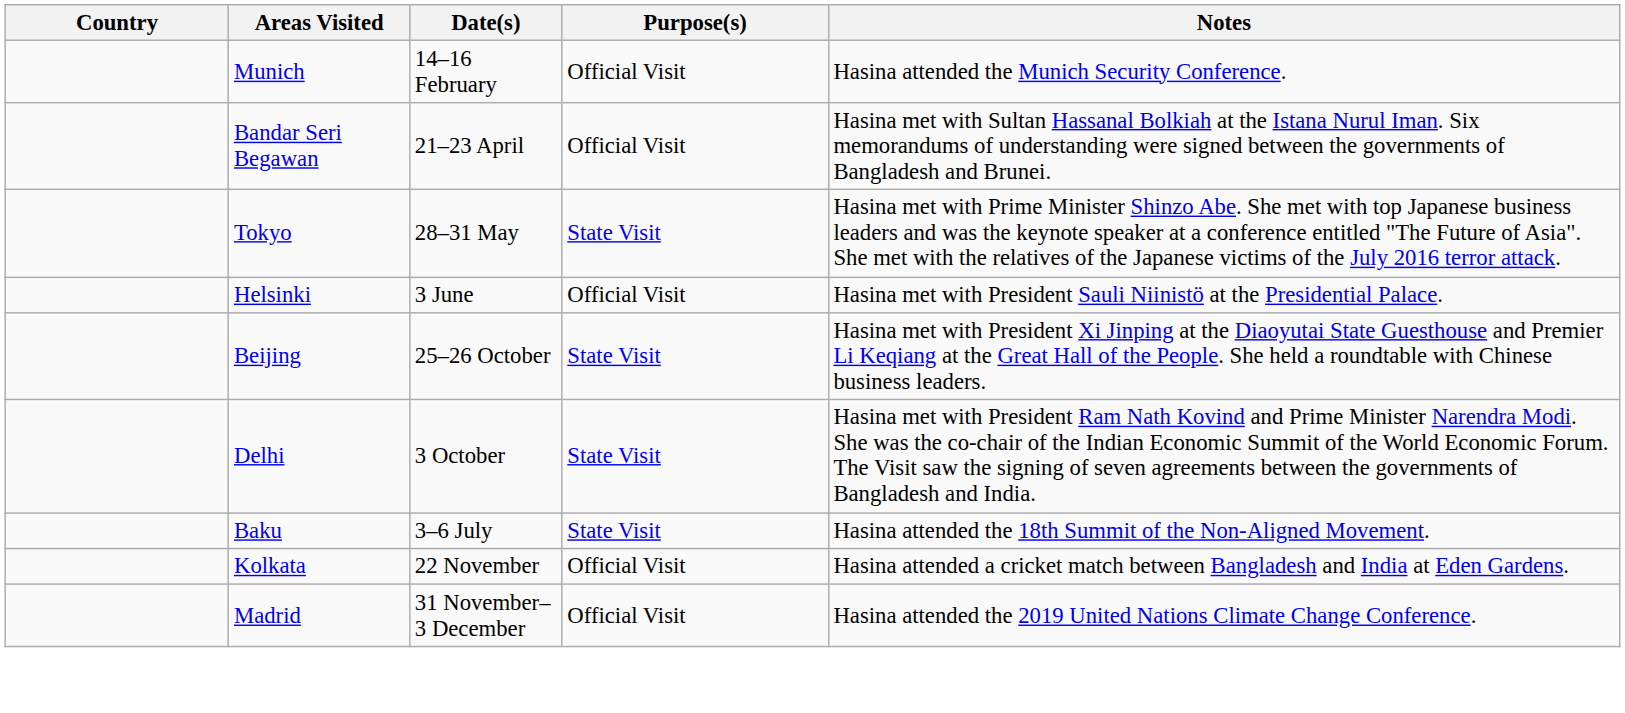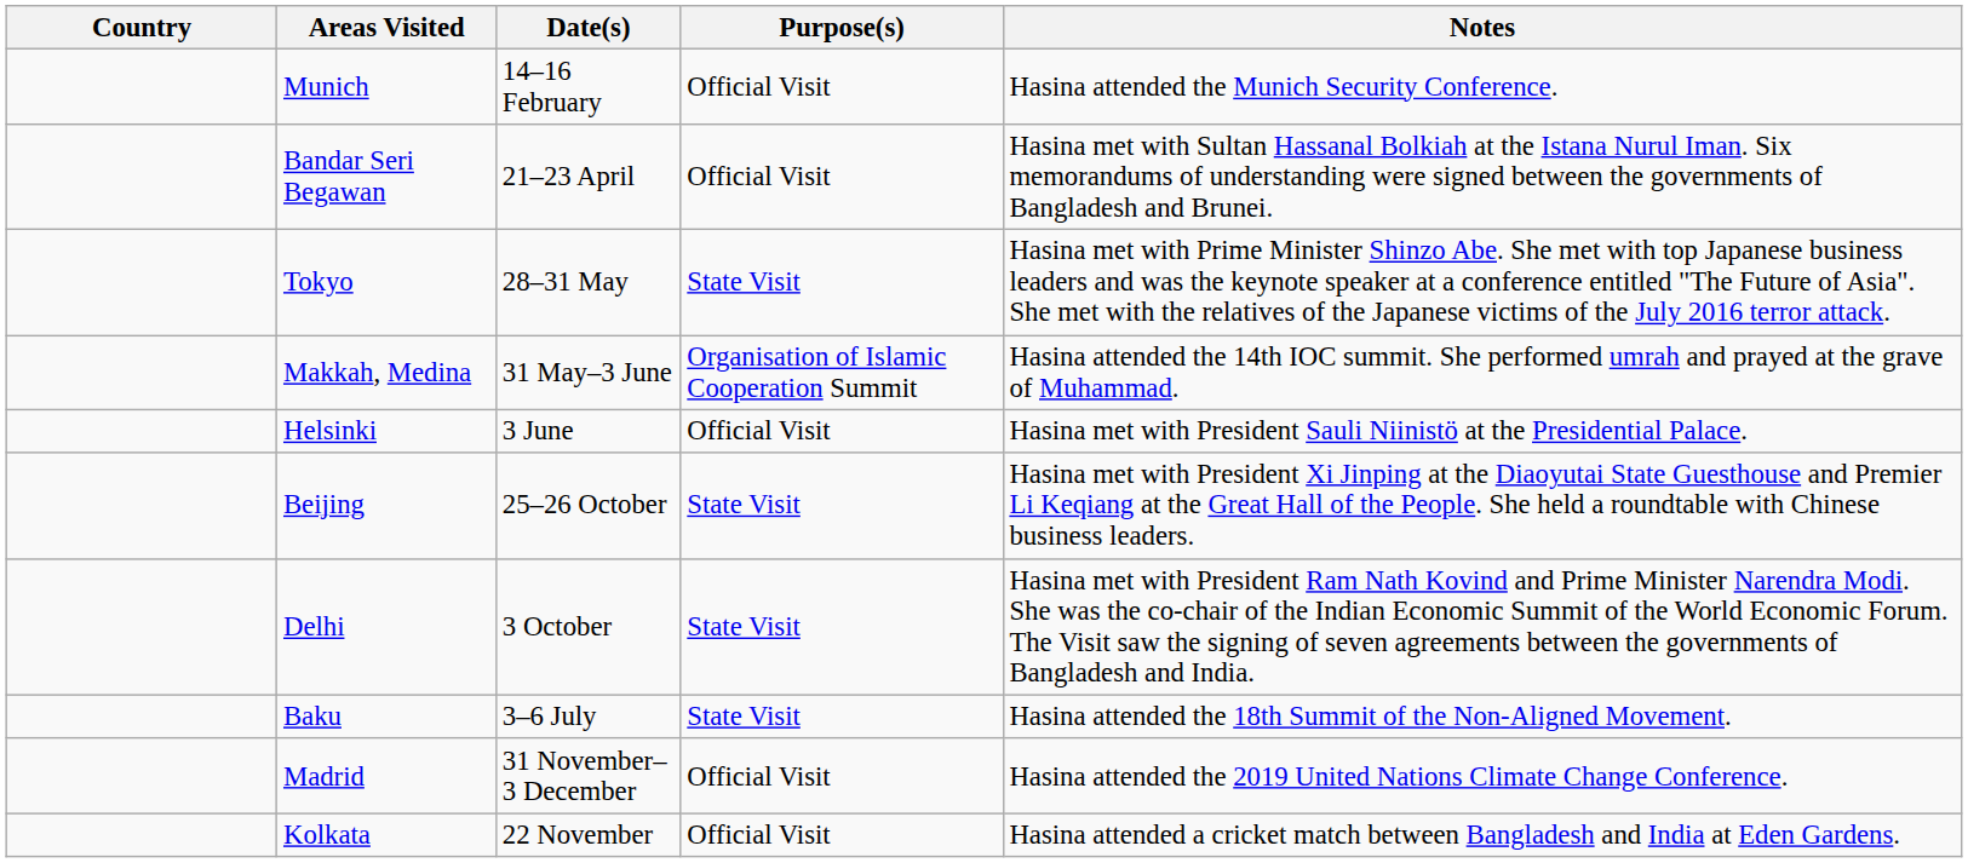+ row: Makkah, Medina | 31 May–3 June | Organisation of Islamic Cooperation Summit | Hasina attended the 14th IOC summit. She performed umrah and prayed at the grave of Muhammad.
rows swapped: Kolkata <-> Madrid
